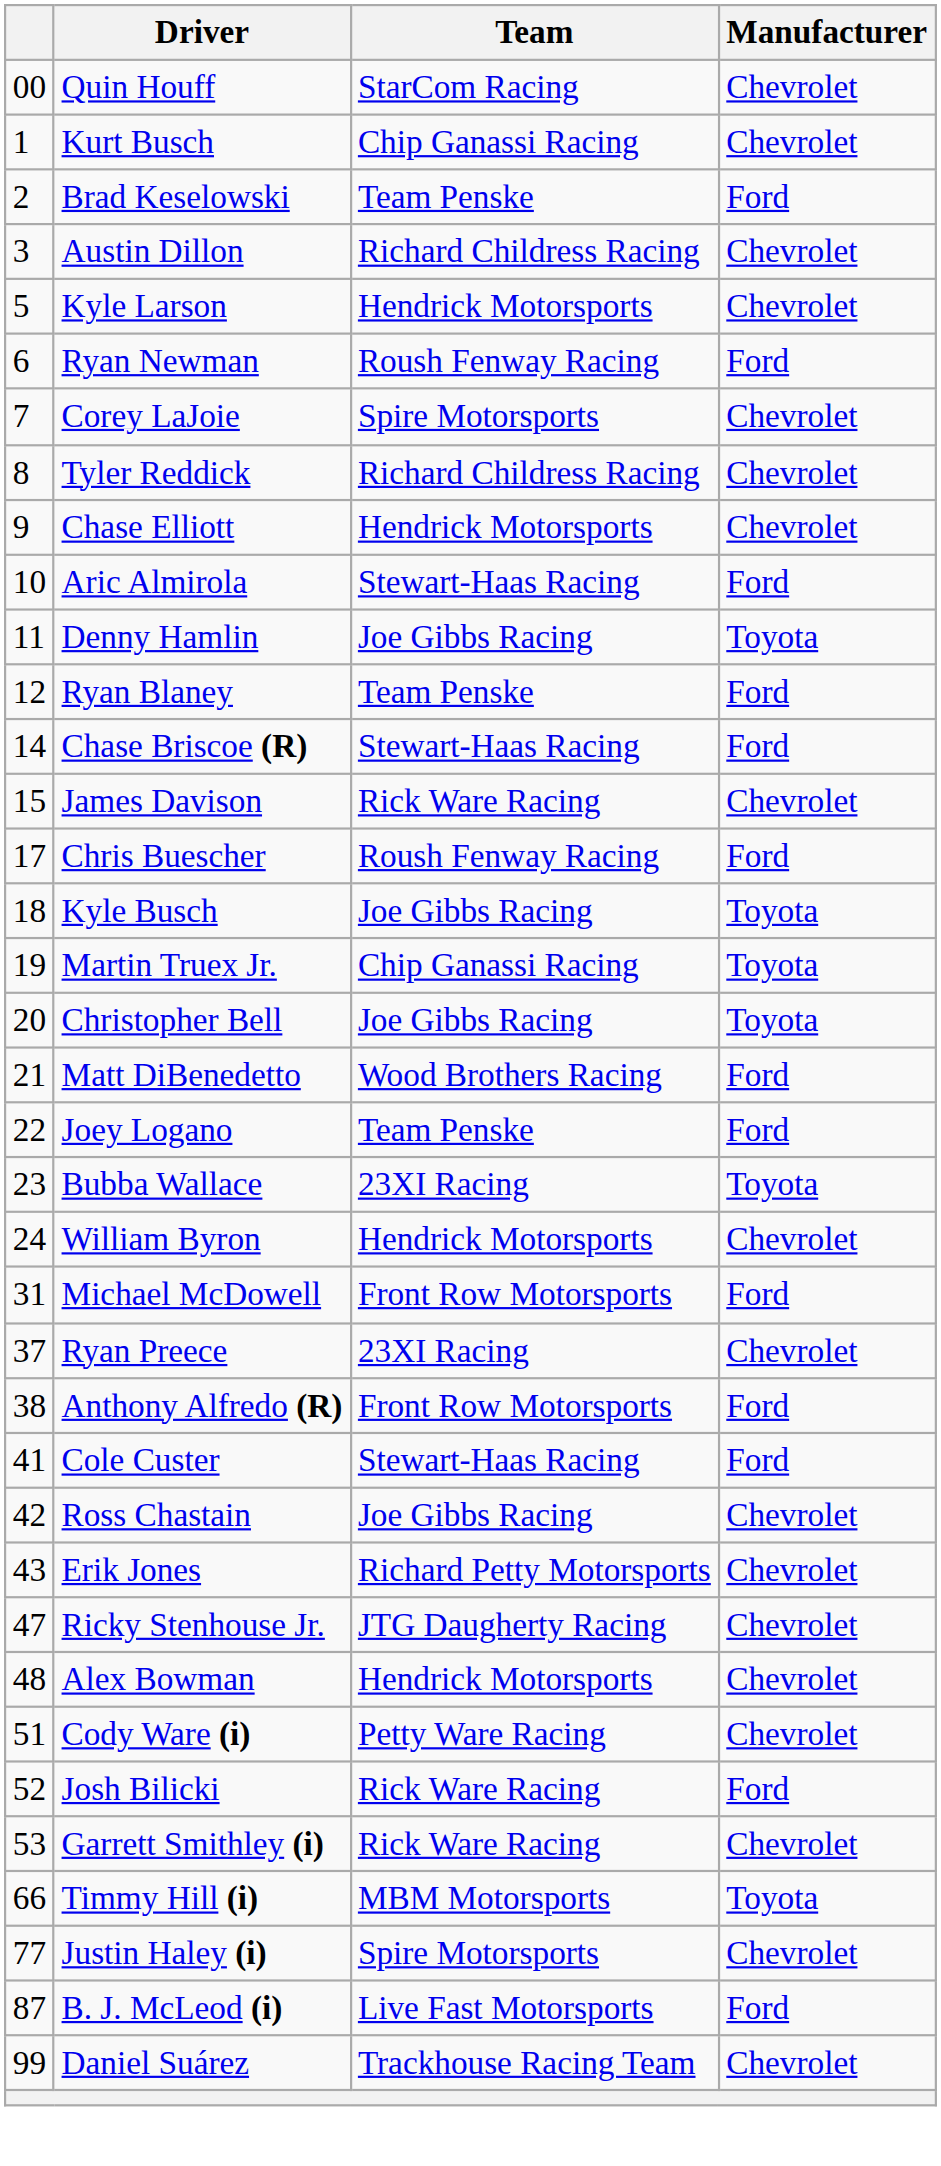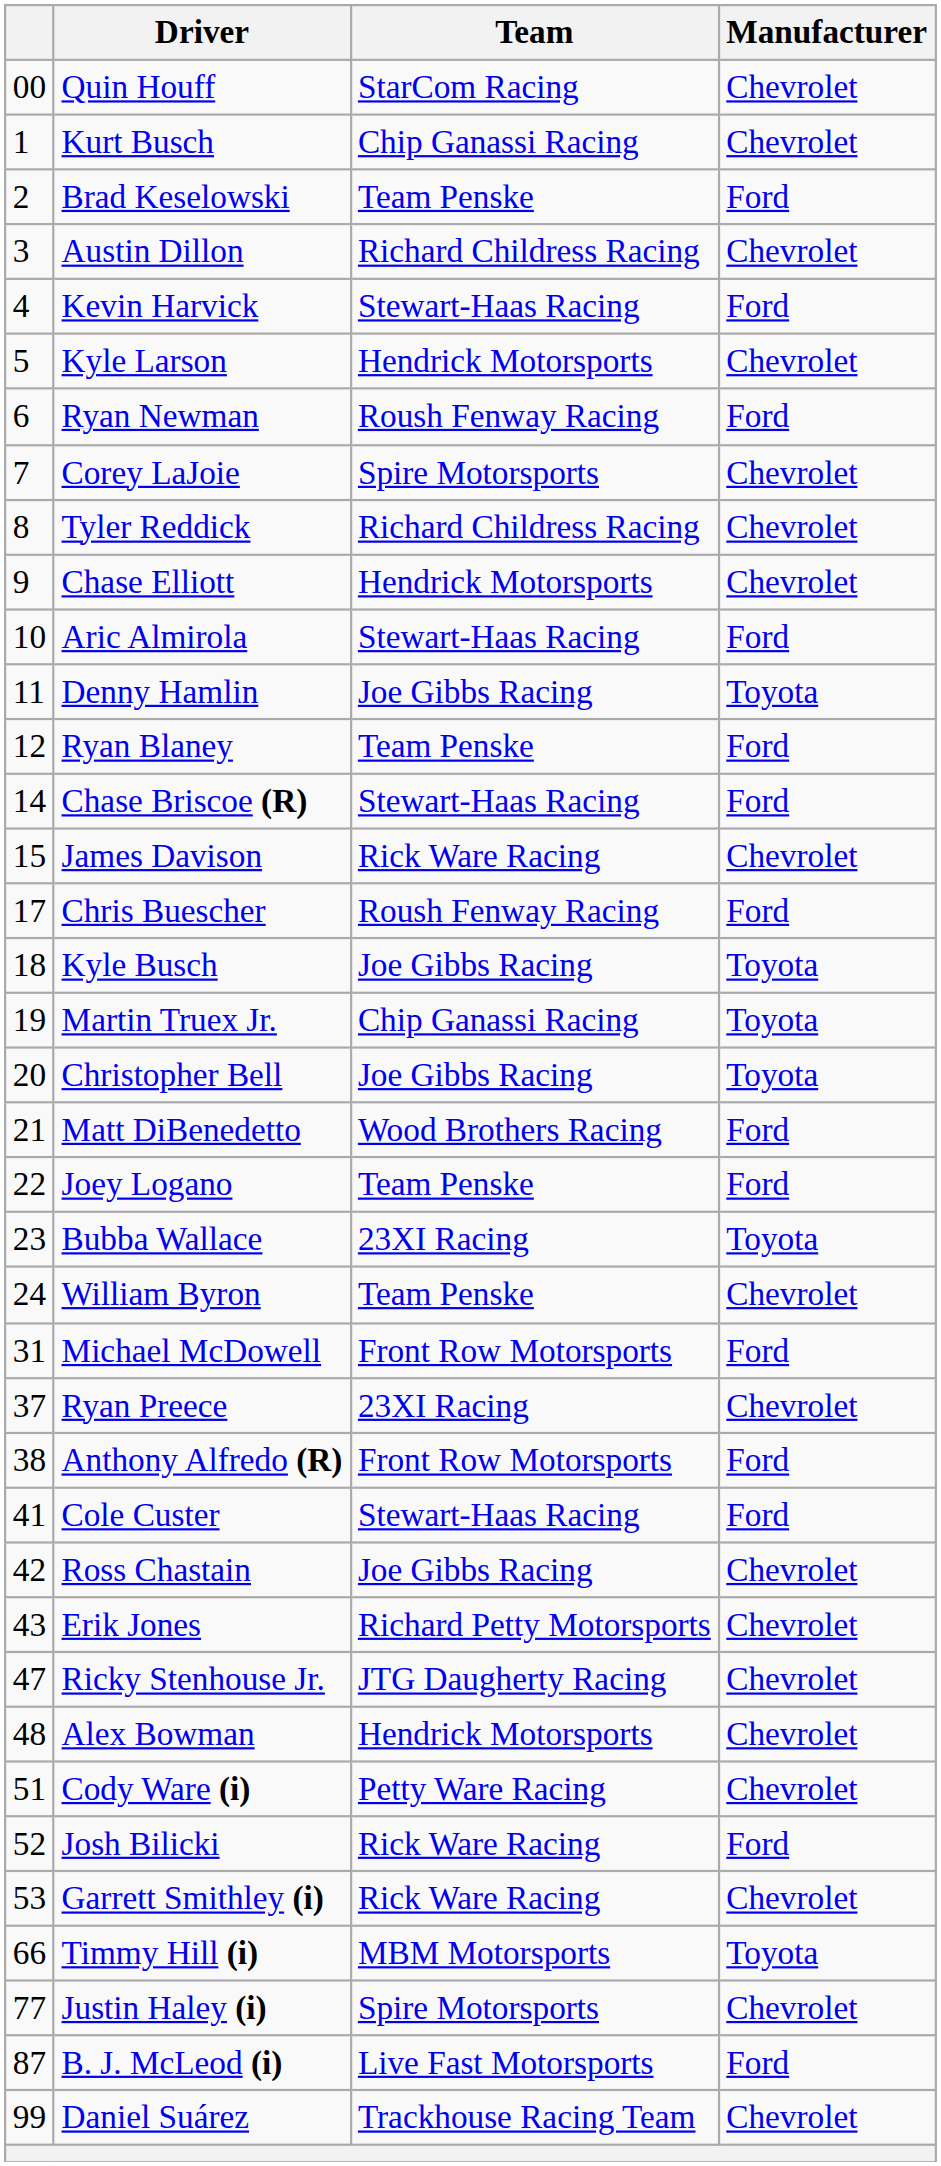+ row: 4 | Kevin Harvick | Stewart-Haas Racing | Ford
William Byron | Team: Hendrick Motorsports -> Team Penske
